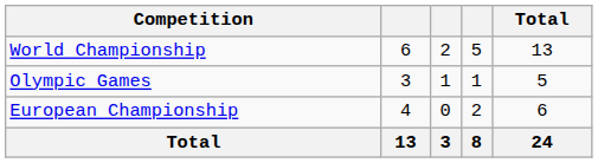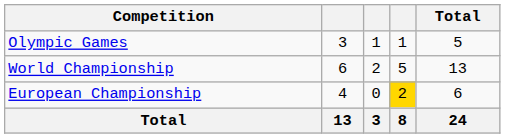rows swapped: Olympic Games <-> World Championship
European Championship | column 4: no background -> gold background
